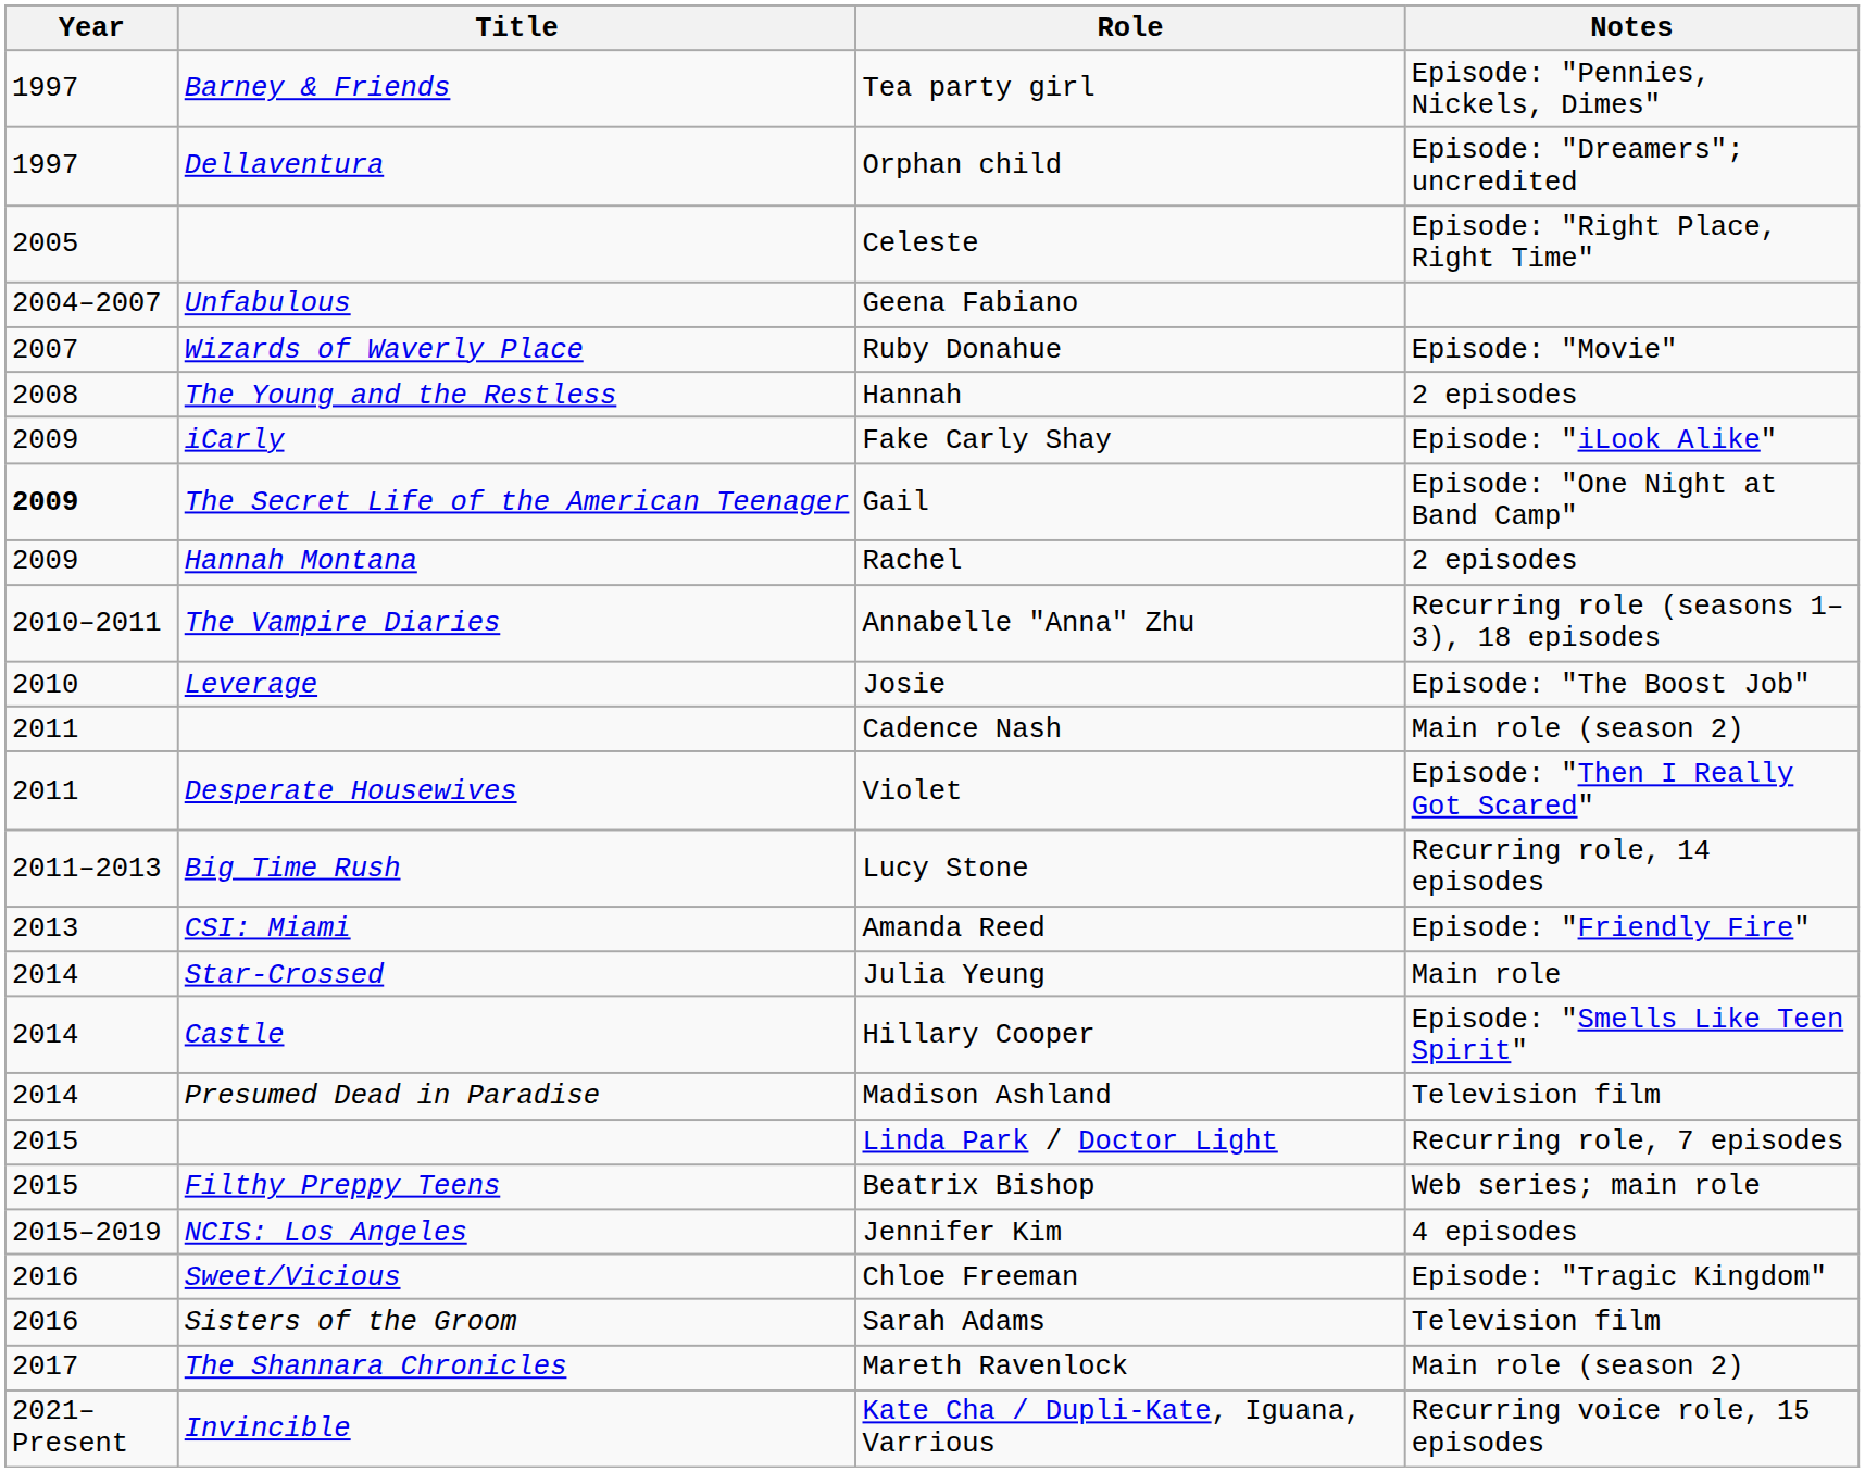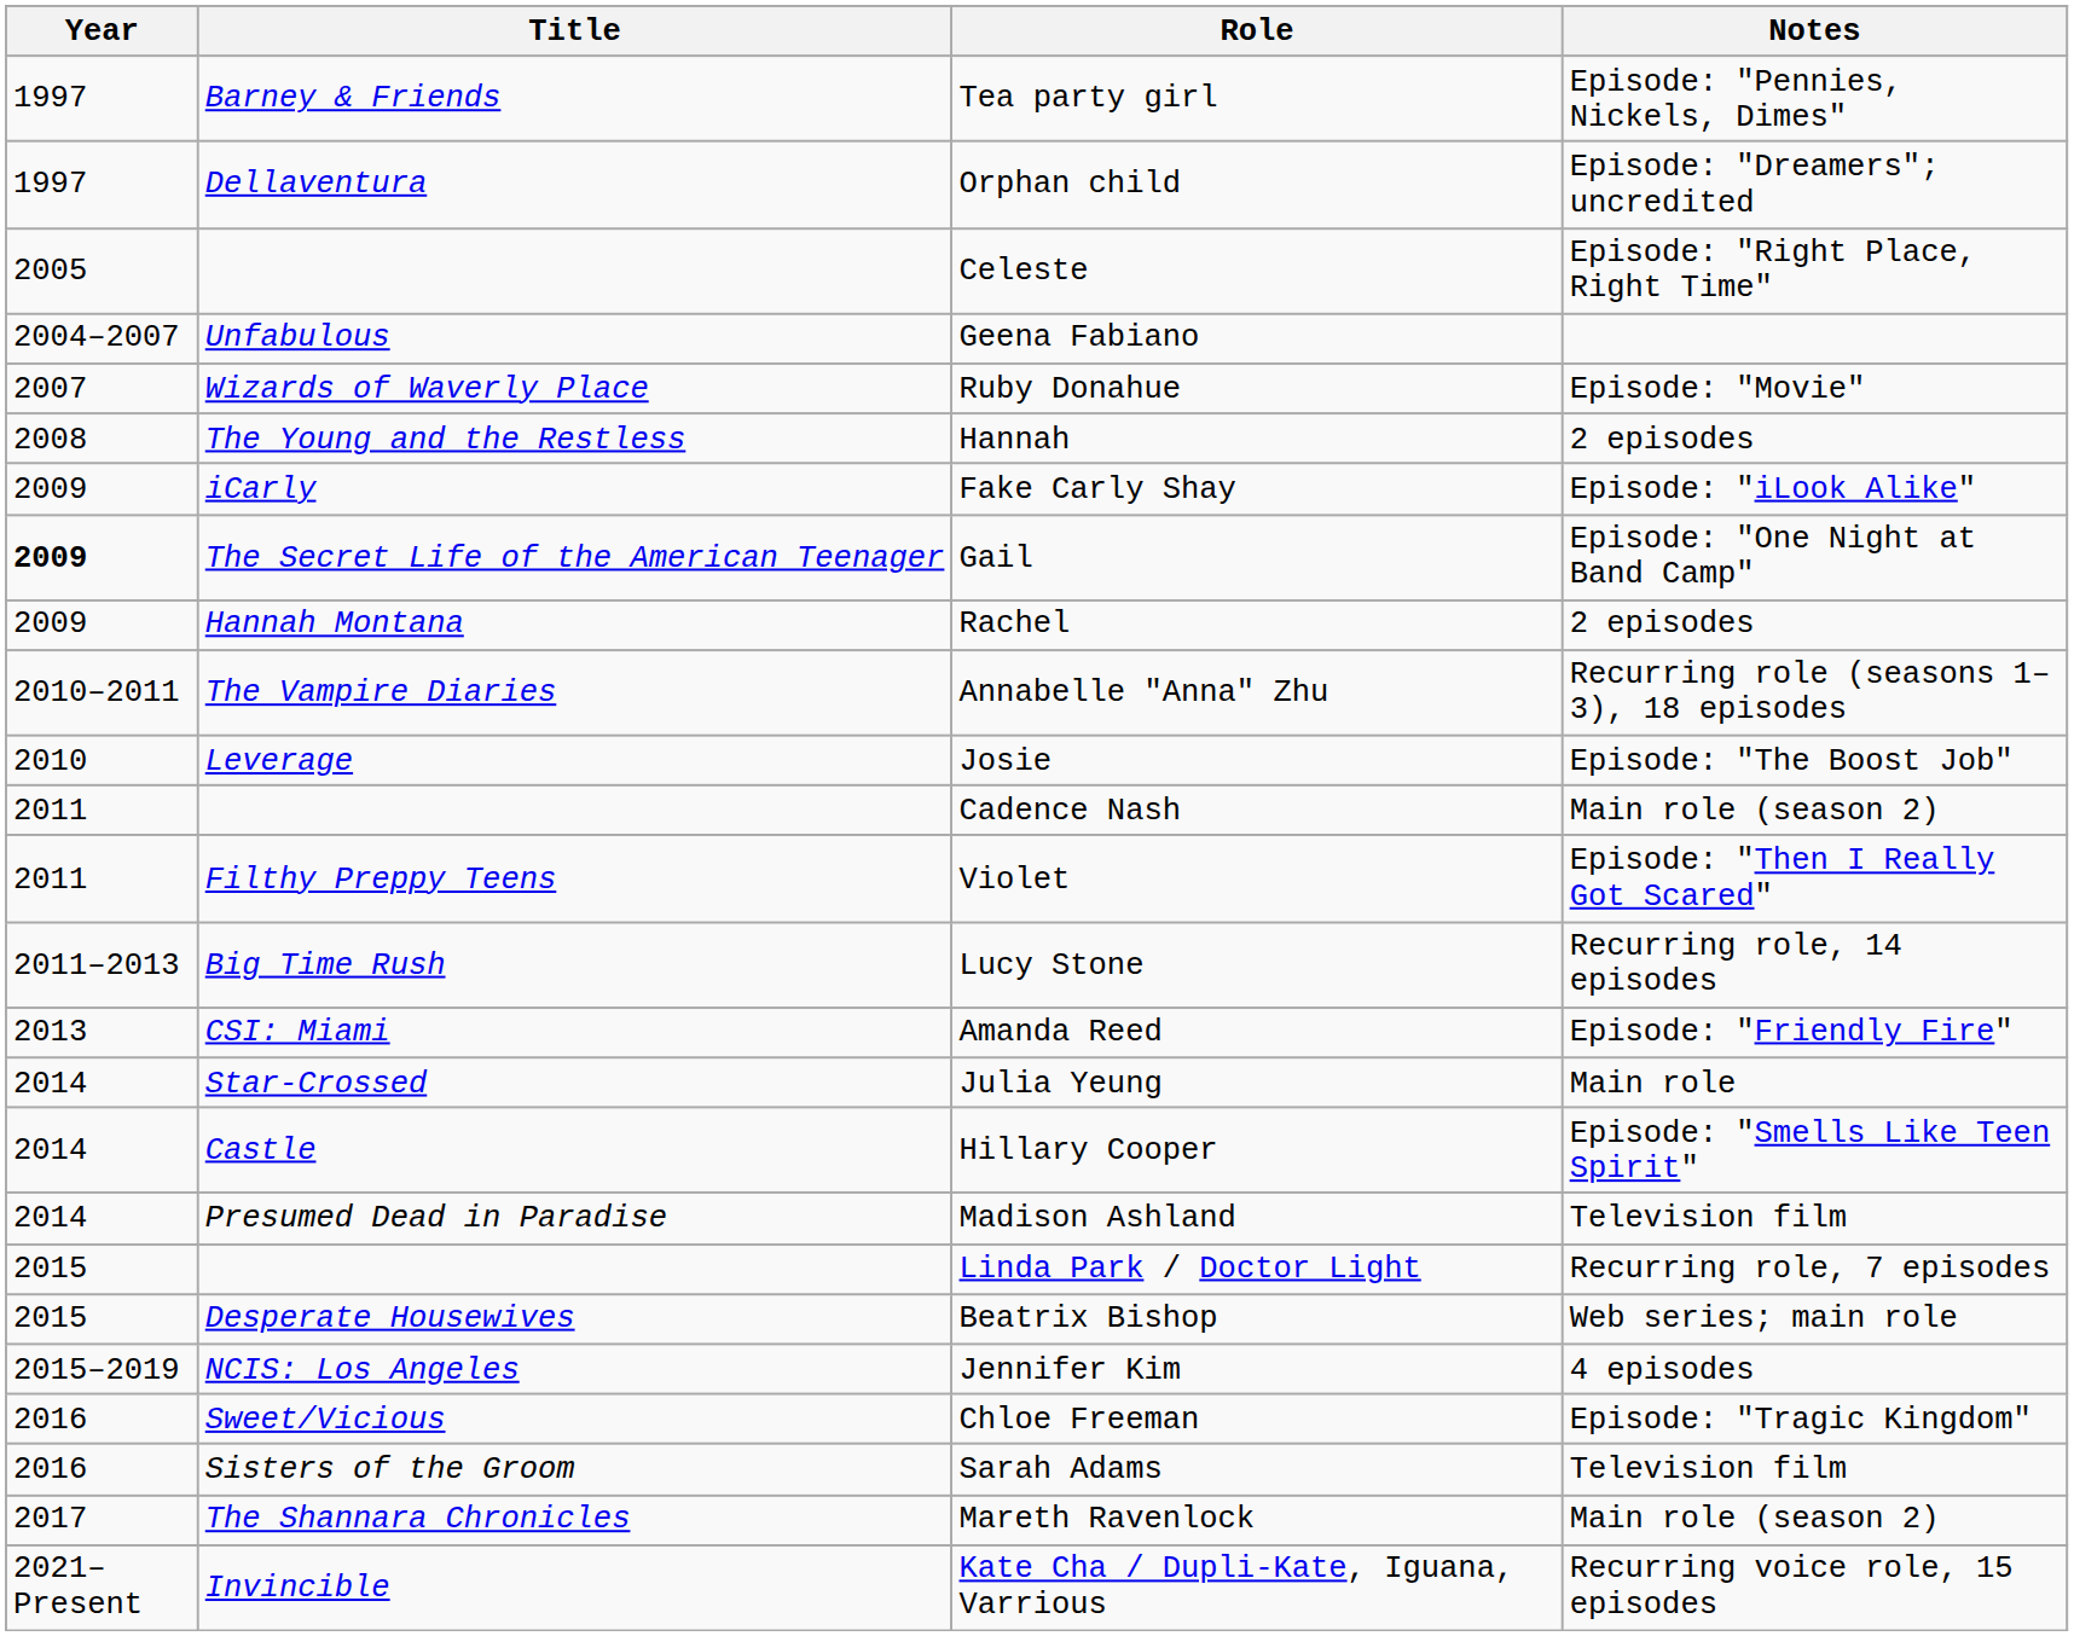Violet | Title: Desperate Housewives -> Filthy Preppy Teens
Beatrix Bishop | Title: Filthy Preppy Teens -> Desperate Housewives
